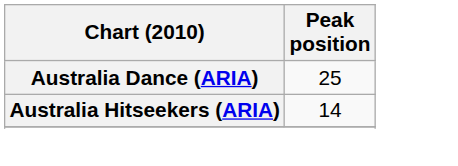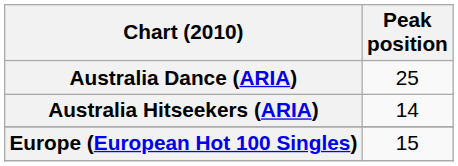+ row: Europe (European Hot 100 Singles) | 15
